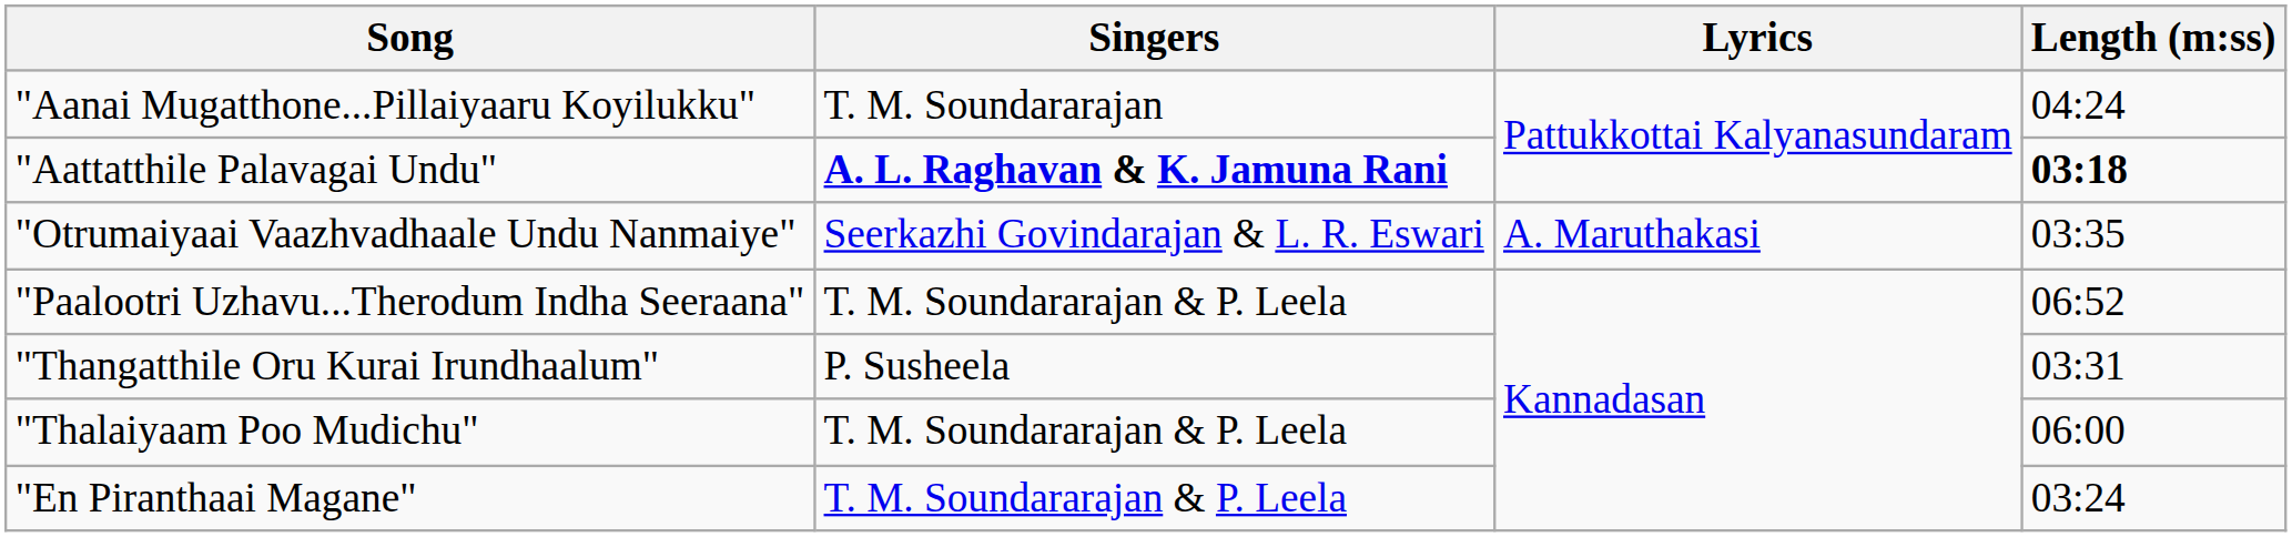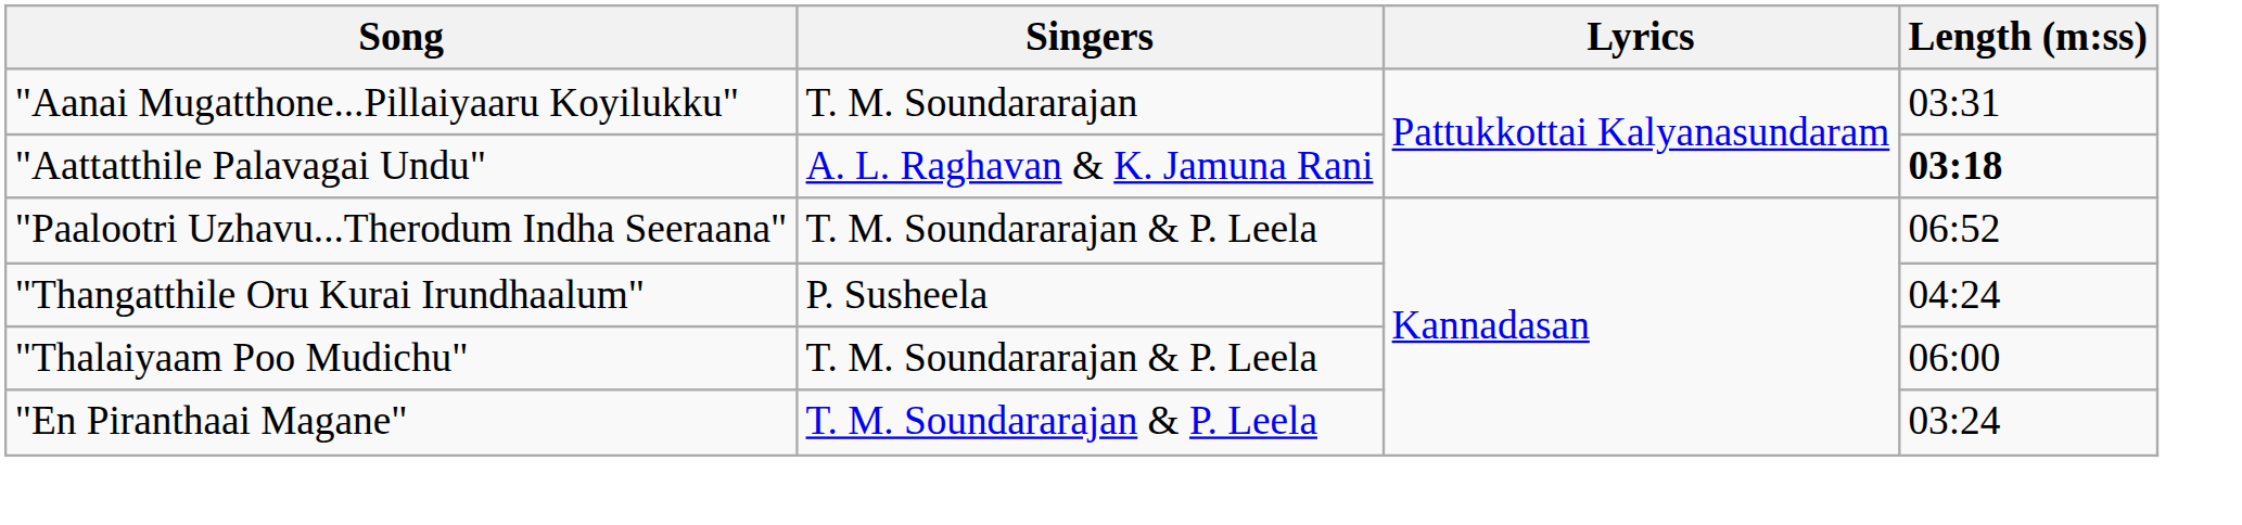"Aanai Mugatthone...Pillaiyaaru Koyilukku" | Length (m:ss): 04:24 -> 03:31
"Aattatthile Palavagai Undu" | Singers: bold -> normal
- row: "Otrumaiyaai Vaazhvadhaale Undu Nanmaiye" | Seerkazhi Govindarajan & L. R. Eswari | A. Maruthakasi | 03:35
"Thangatthile Oru Kurai Irundhaalum" | Length (m:ss): 03:31 -> 04:24
